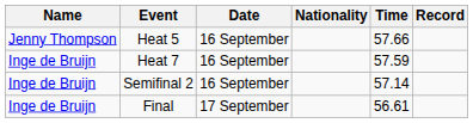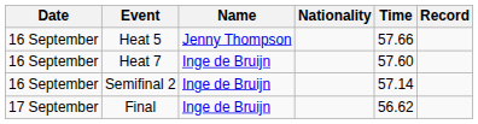columns swapped: Date <-> Name
Heat 7 | Time: 57.59 -> 57.60
Final | Time: 56.61 -> 56.62
